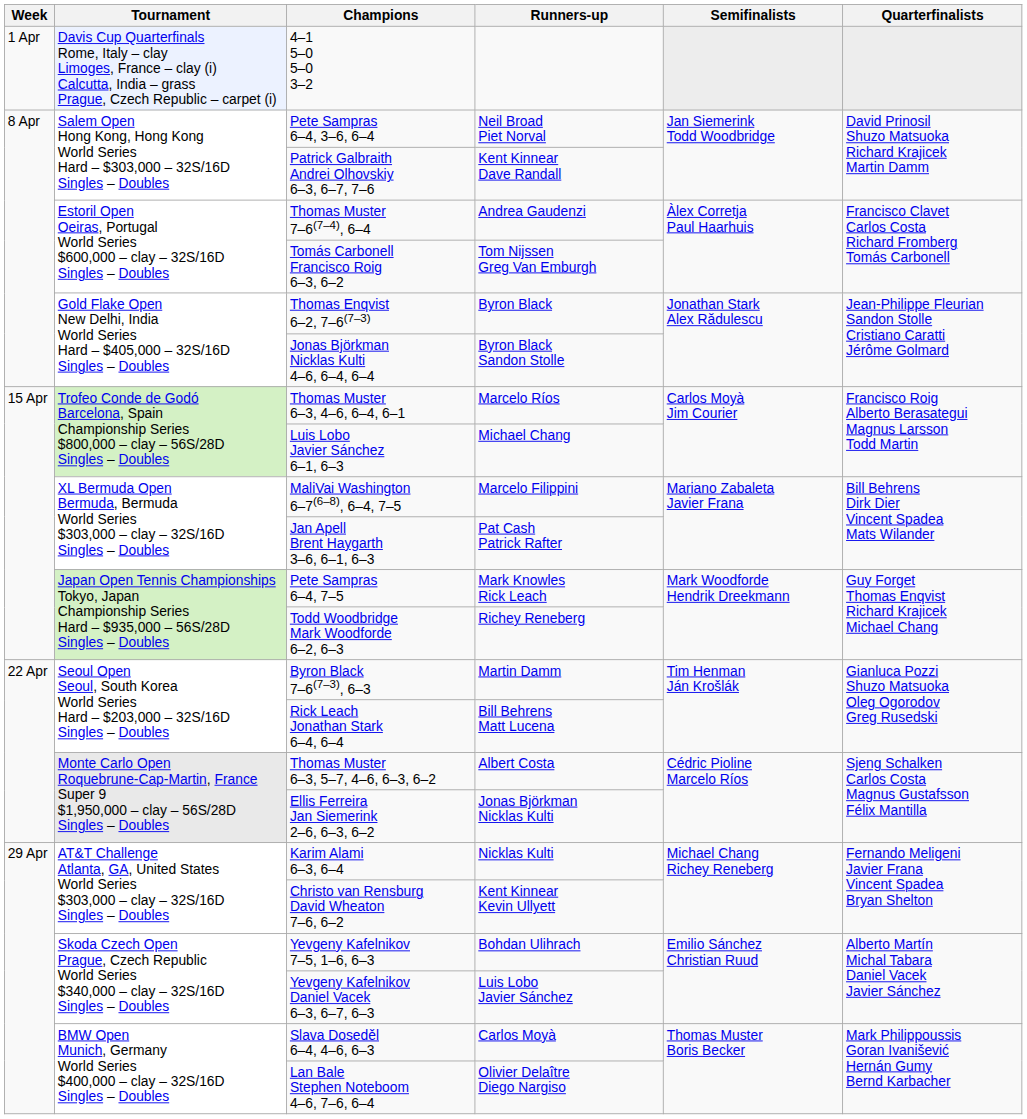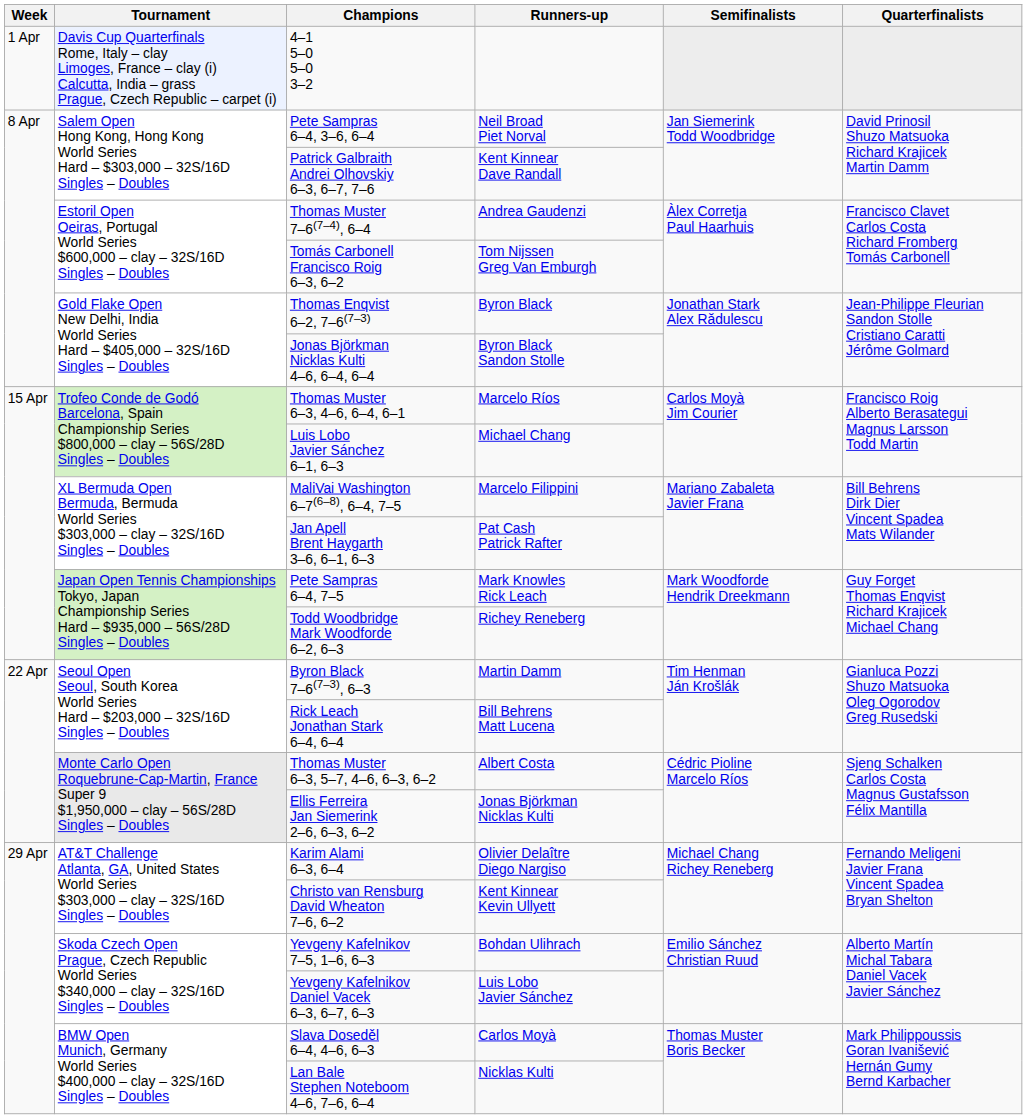Karim Alami 6–3, 6–4 | Runners-up: Nicklas Kulti -> Olivier Delaître Diego Nargiso
Lan Bale Stephen Noteboom 4–6, 7–6, 6–4 | Runners-up: Olivier Delaître Diego Nargiso -> Nicklas Kulti
